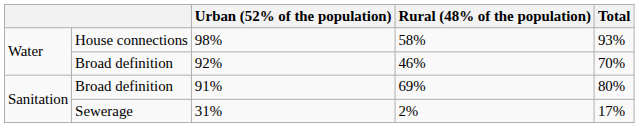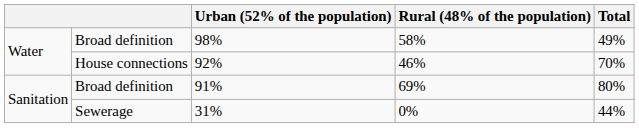98% | column 2: House connections -> Broad definition
98% | Total: 93% -> 49%
92% | column 2: Broad definition -> House connections
31% | Rural (48% of the population): 2% -> 0%
31% | Total: 17% -> 44%
